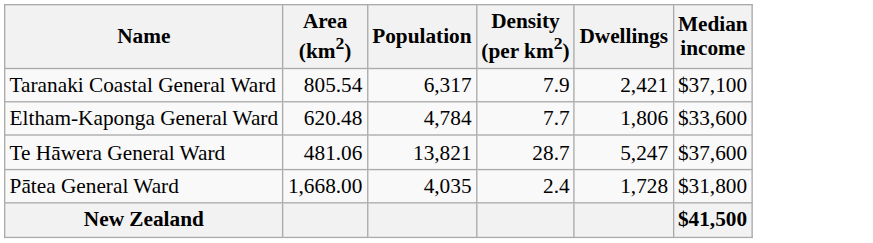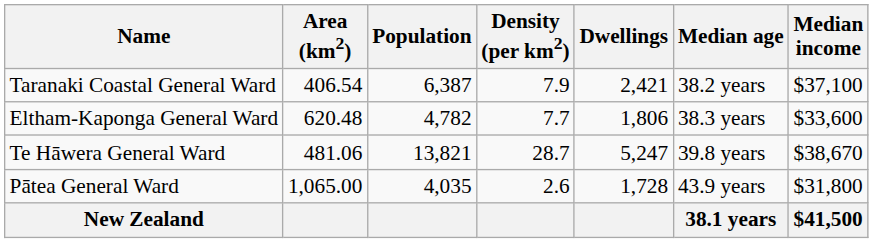+ column: Median age | 38.2 years | 38.3 years | 39.8 years | 43.9 years | 38.1 years
Taranaki Coastal General Ward | Area (km2): 805.54 -> 406.54
Taranaki Coastal General Ward | Population: 6,317 -> 6,387
Eltham-Kaponga General Ward | Population: 4,784 -> 4,782
Te Hāwera General Ward | Median income: $37,600 -> $38,670
Pātea General Ward | Area (km2): 1,668.00 -> 1,065.00
Pātea General Ward | Density (per km2): 2.4 -> 2.6
